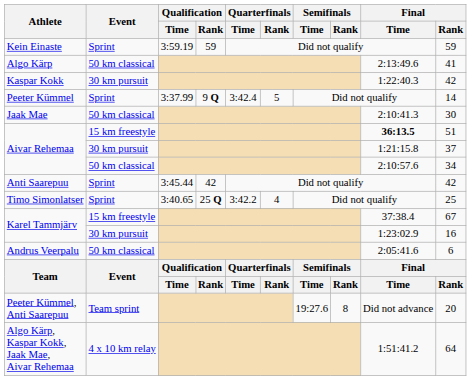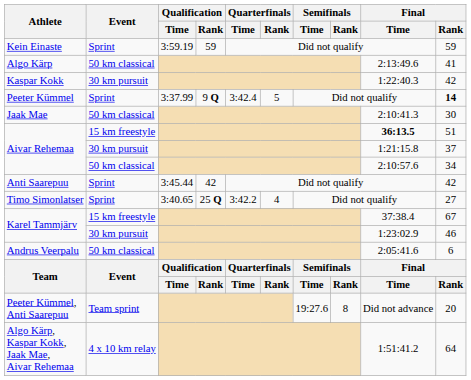Peeter Kümmel | Final / Rank: normal -> bold
Timo Simonlatser | Final / Rank: 25 -> 27
Karel Tammjärv / 30 km pursuit | Final / Rank: 16 -> 46
